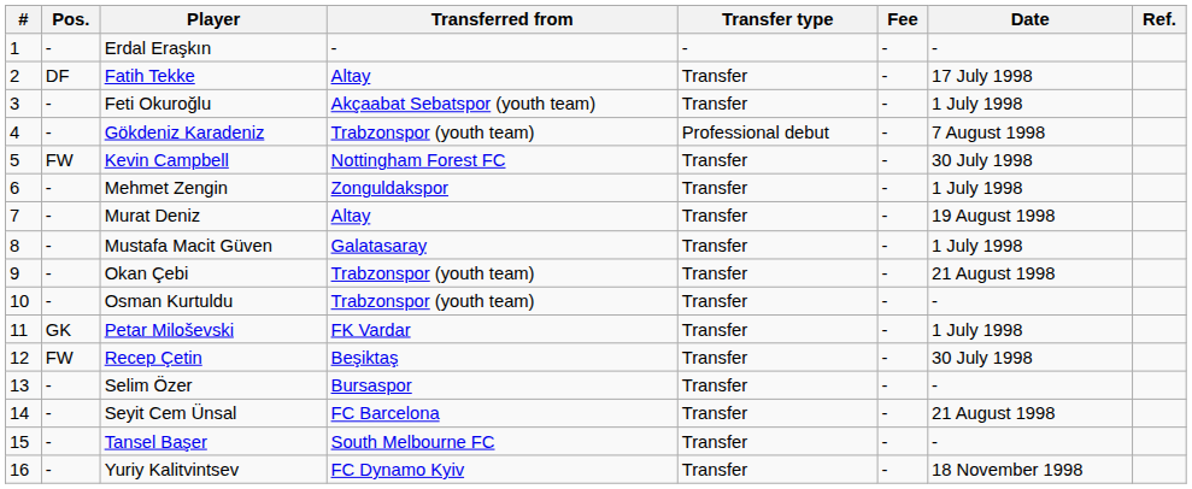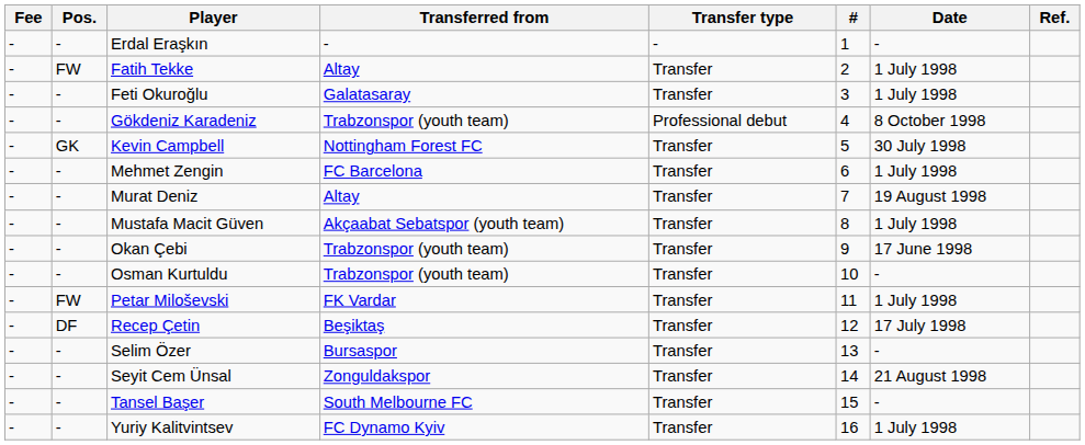columns swapped: # <-> Fee
Fatih Tekke | Pos.: DF -> FW
Fatih Tekke | Date: 17 July 1998 -> 1 July 1998
Feti Okuroğlu | Transferred from: Akçaabat Sebatspor (youth team) -> Galatasaray
Gökdeniz Karadeniz | Date: 7 August 1998 -> 8 October 1998
Kevin Campbell | Pos.: FW -> GK
Mehmet Zengin | Transferred from: Zonguldakspor -> FC Barcelona
Mustafa Macit Güven | Transferred from: Galatasaray -> Akçaabat Sebatspor (youth team)
Okan Çebi | Date: 21 August 1998 -> 17 June 1998
Petar Miloševski | Pos.: GK -> FW
Recep Çetin | Pos.: FW -> DF
Recep Çetin | Date: 30 July 1998 -> 17 July 1998
Seyit Cem Ünsal | Transferred from: FC Barcelona -> Zonguldakspor
Yuriy Kalitvintsev | Date: 18 November 1998 -> 1 July 1998
